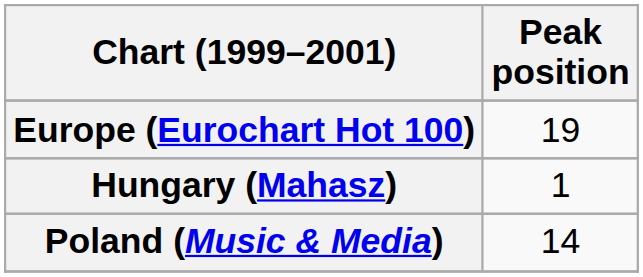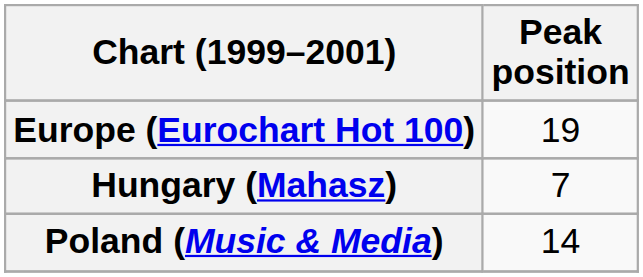Hungary (Mahasz) | Peak position: 1 -> 7
